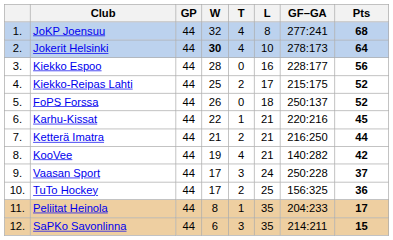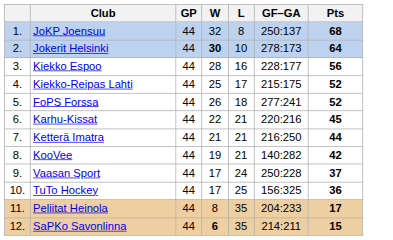- column: T | 4 | 4 | 0 | 2 | 0 | 1 | 2 | 4 | 3 | 2 | 1 | 3
JoKP Joensuu | GF–GA: 277:241 -> 250:137
FoPS Forssa | GF–GA: 250:137 -> 277:241
SaPKo Savonlinna | W: normal -> bold
